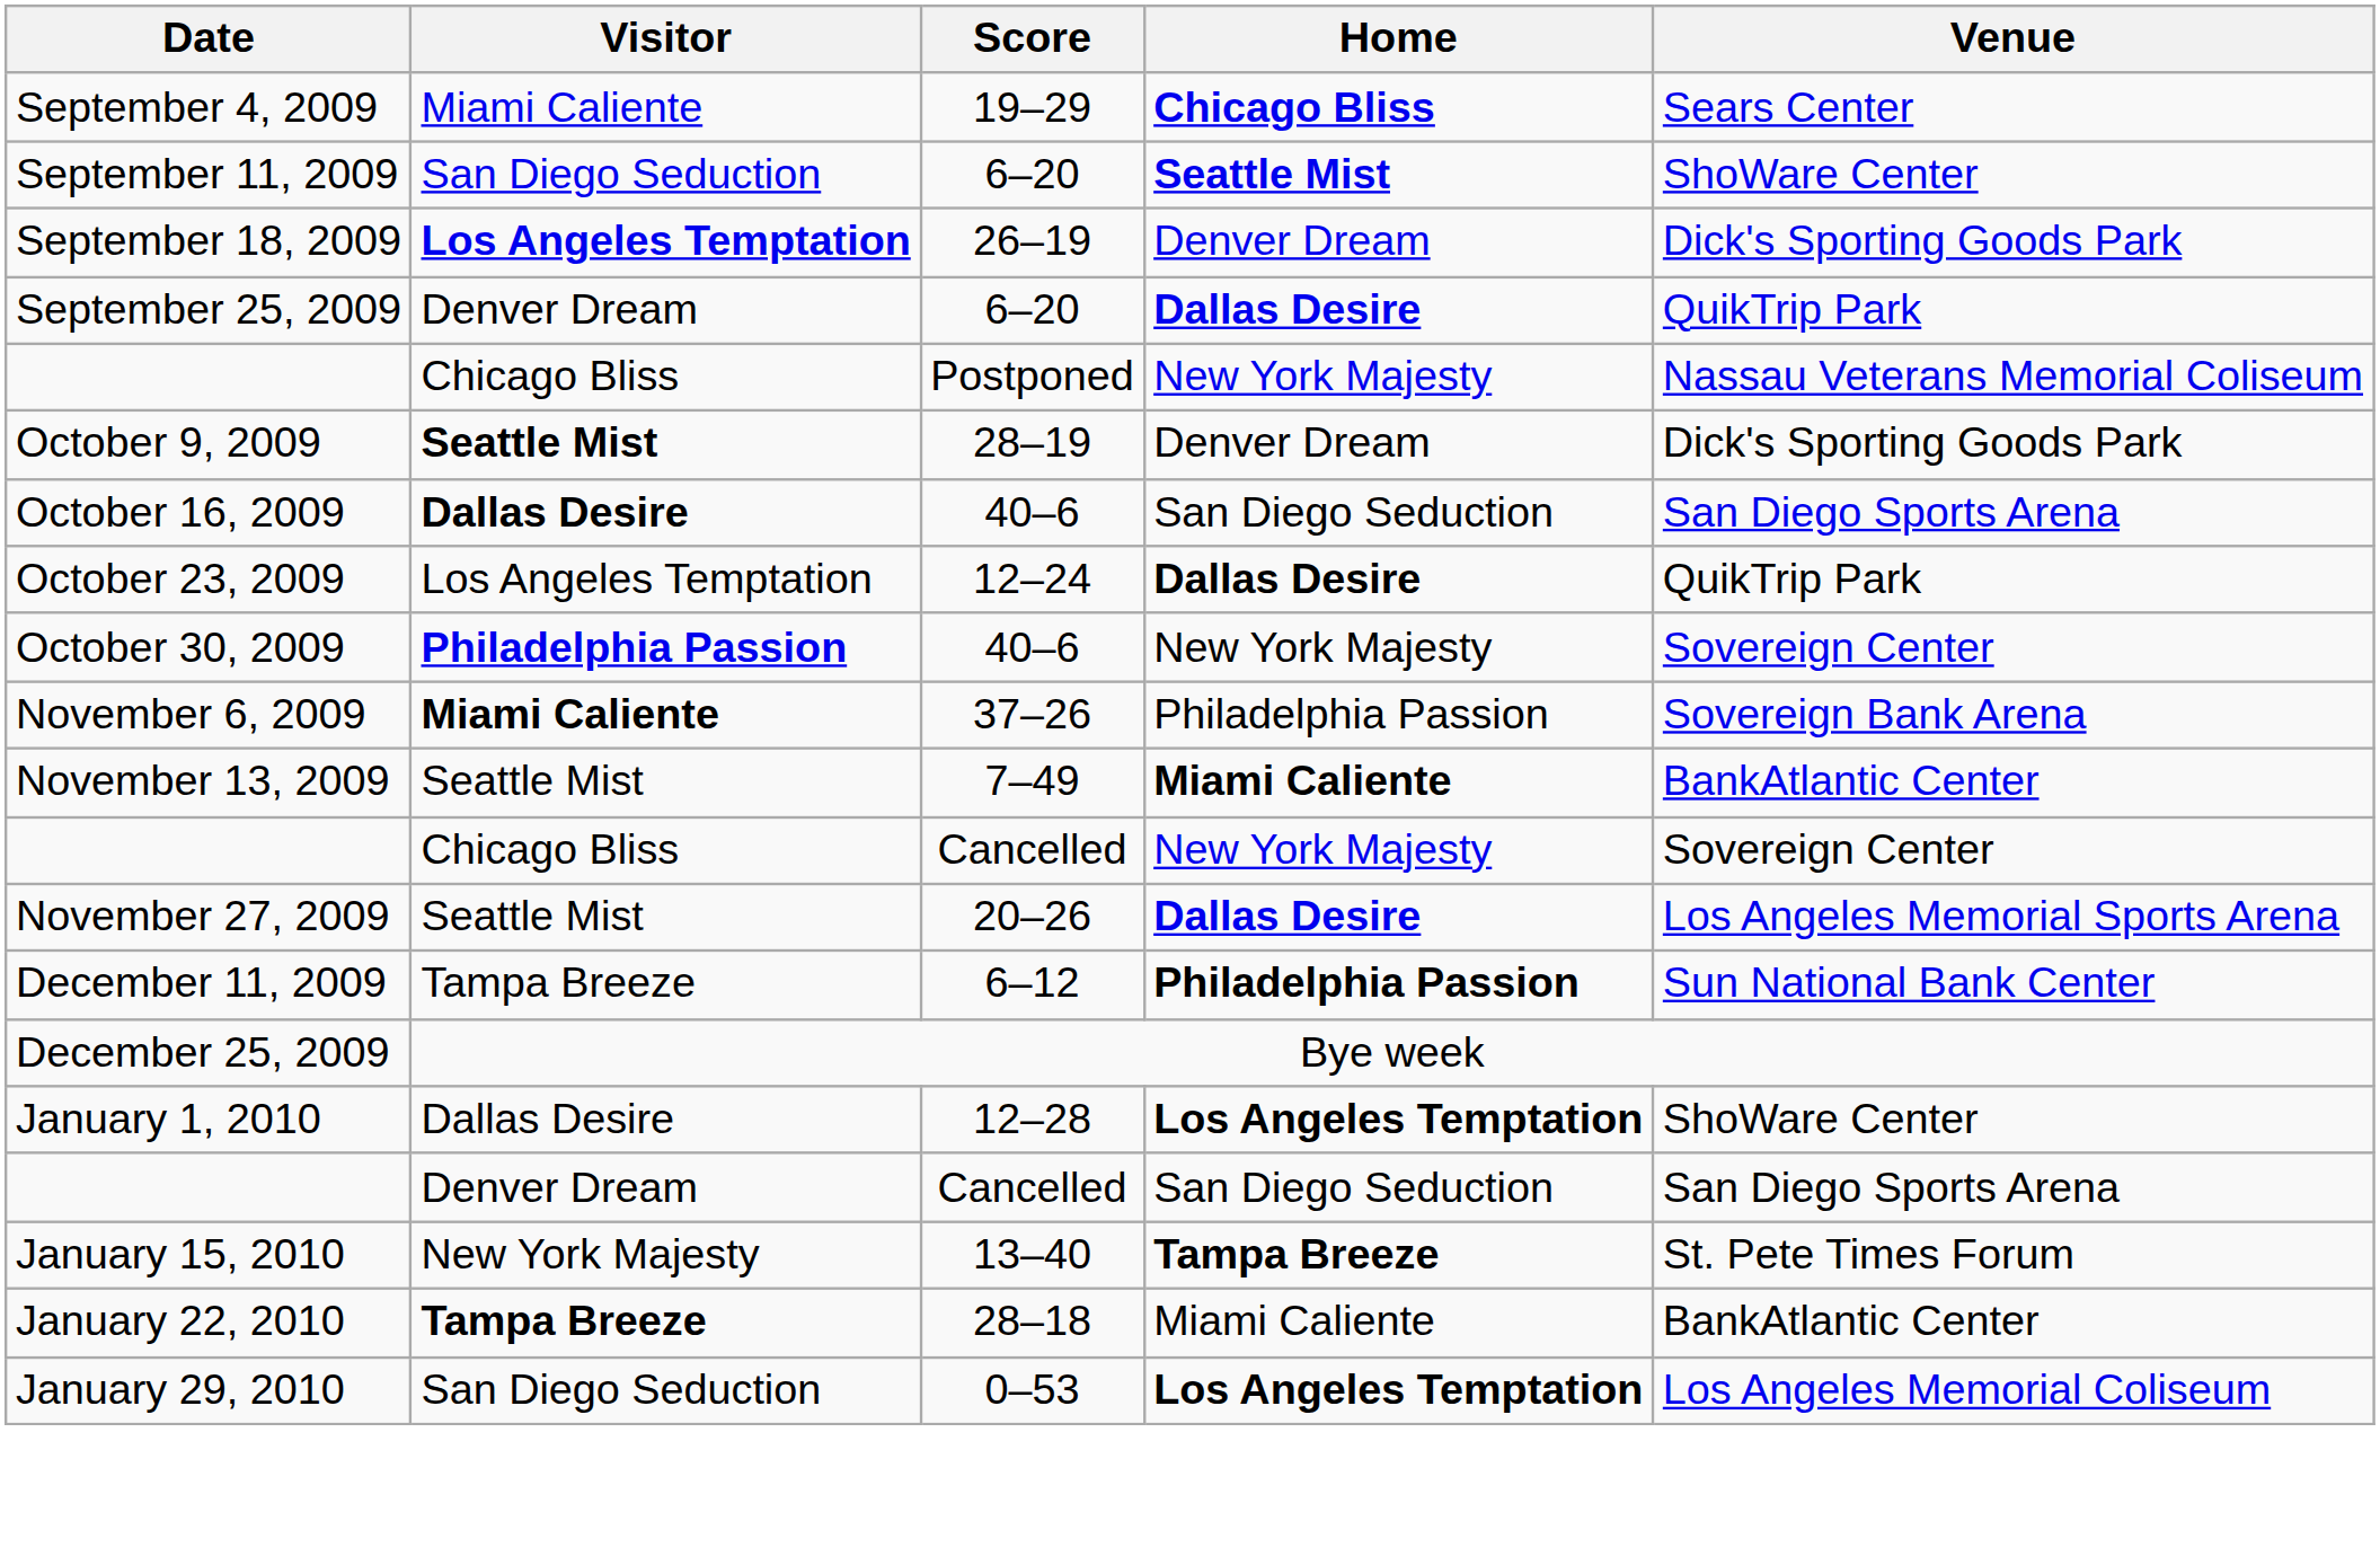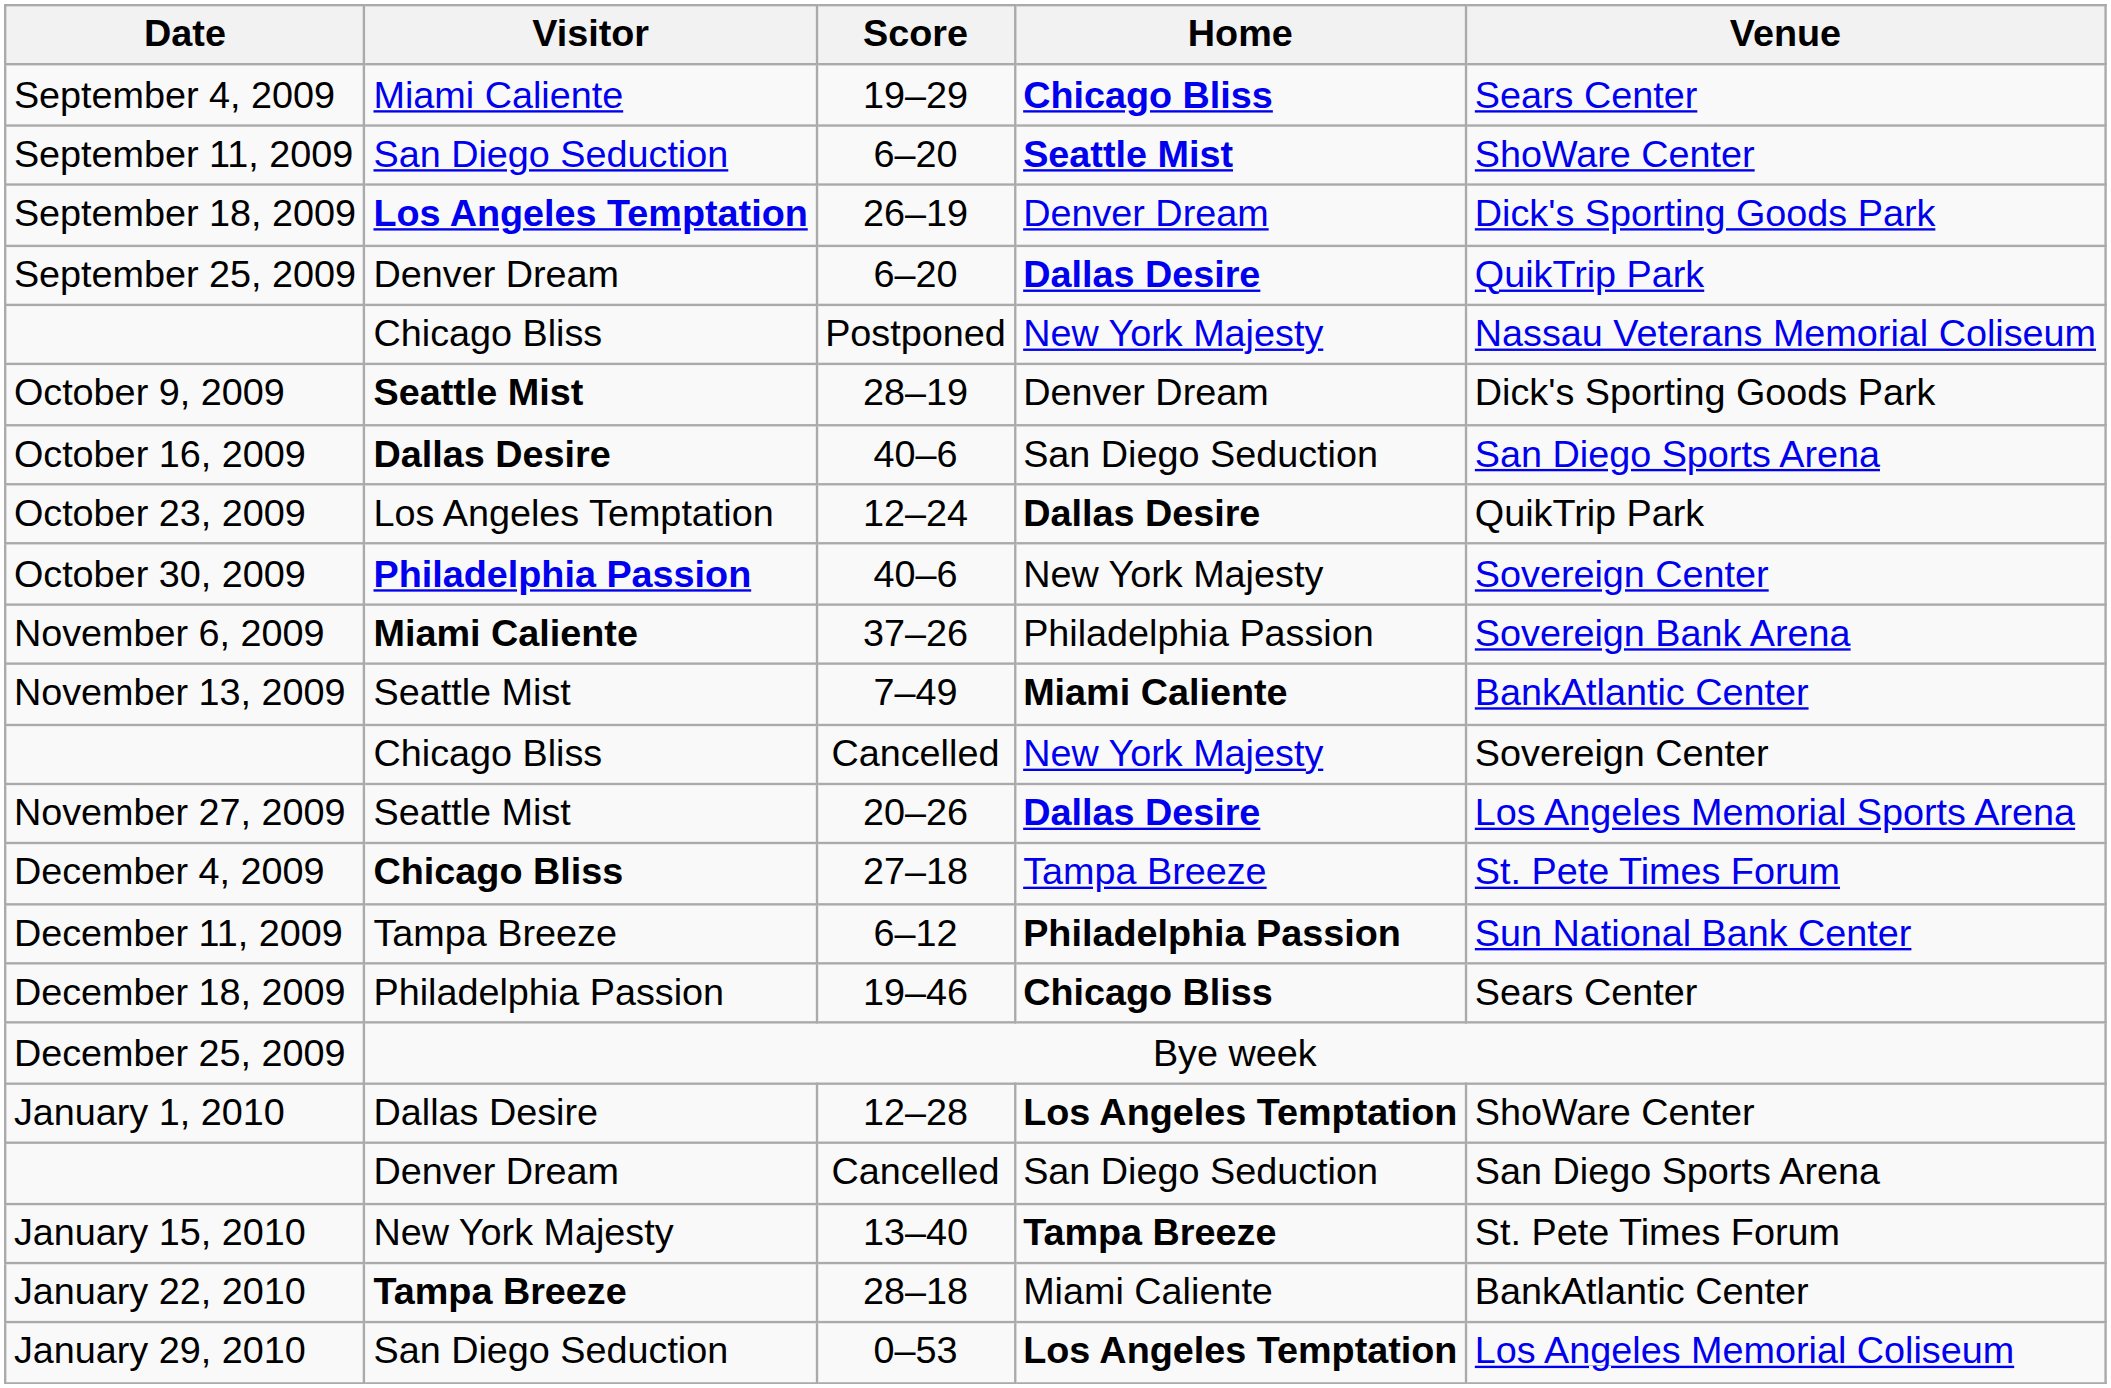+ row: December 4, 2009 | Chicago Bliss | 27–18 | Tampa Breeze | St. Pete Times Forum
+ row: December 18, 2009 | Philadelphia Passion | 19–46 | Chicago Bliss | Sears Center
